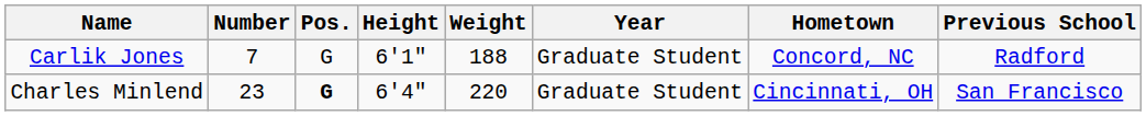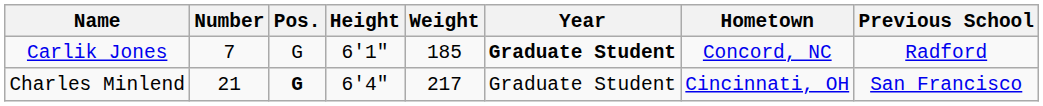Carlik Jones | Weight: 188 -> 185
Carlik Jones | Year: normal -> bold
Charles Minlend | Number: 23 -> 21
Charles Minlend | Weight: 220 -> 217
